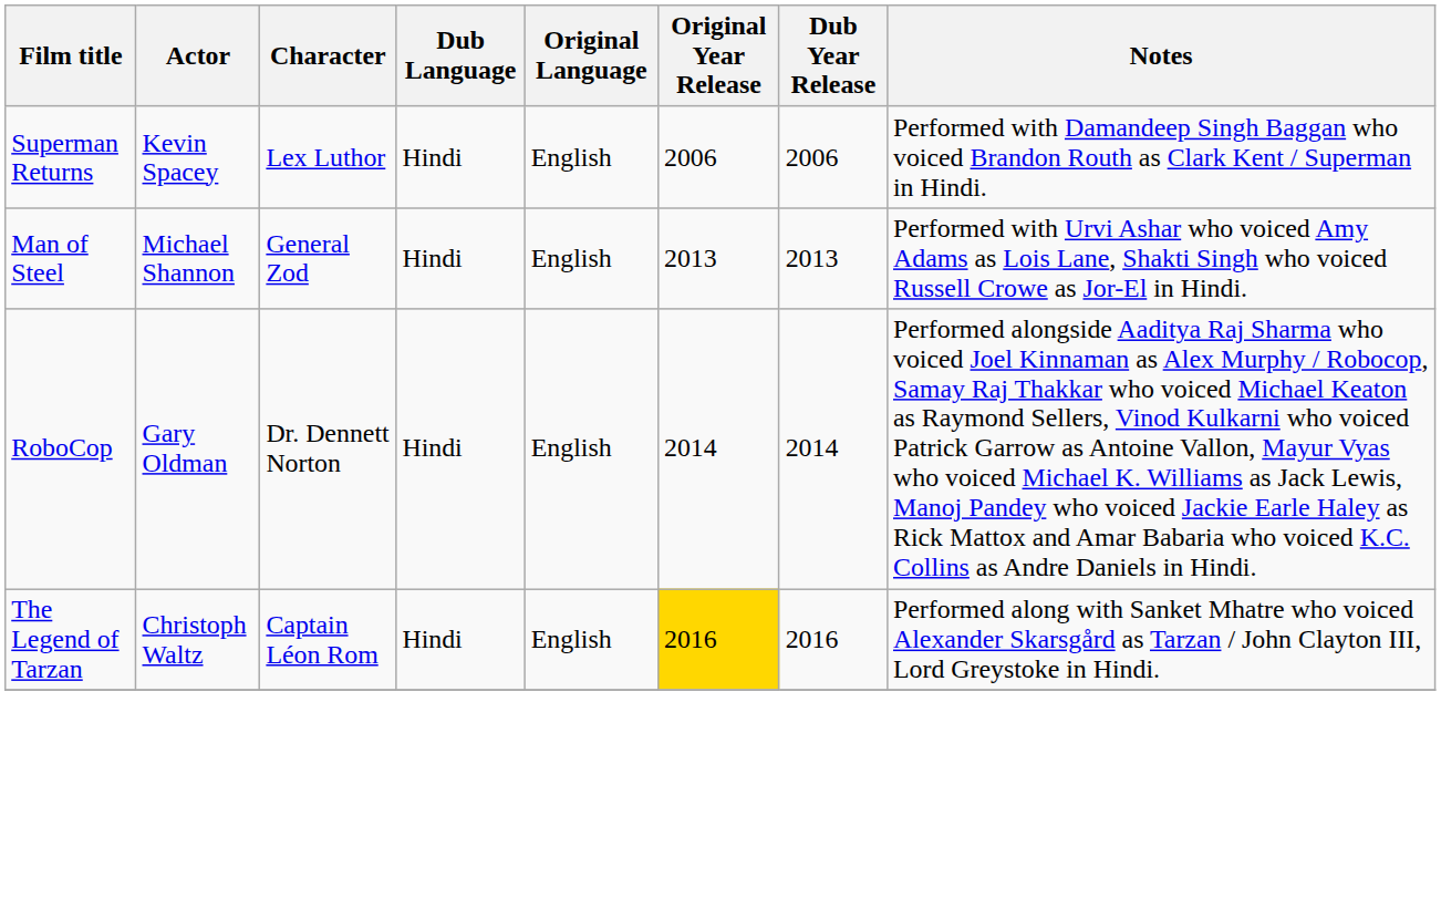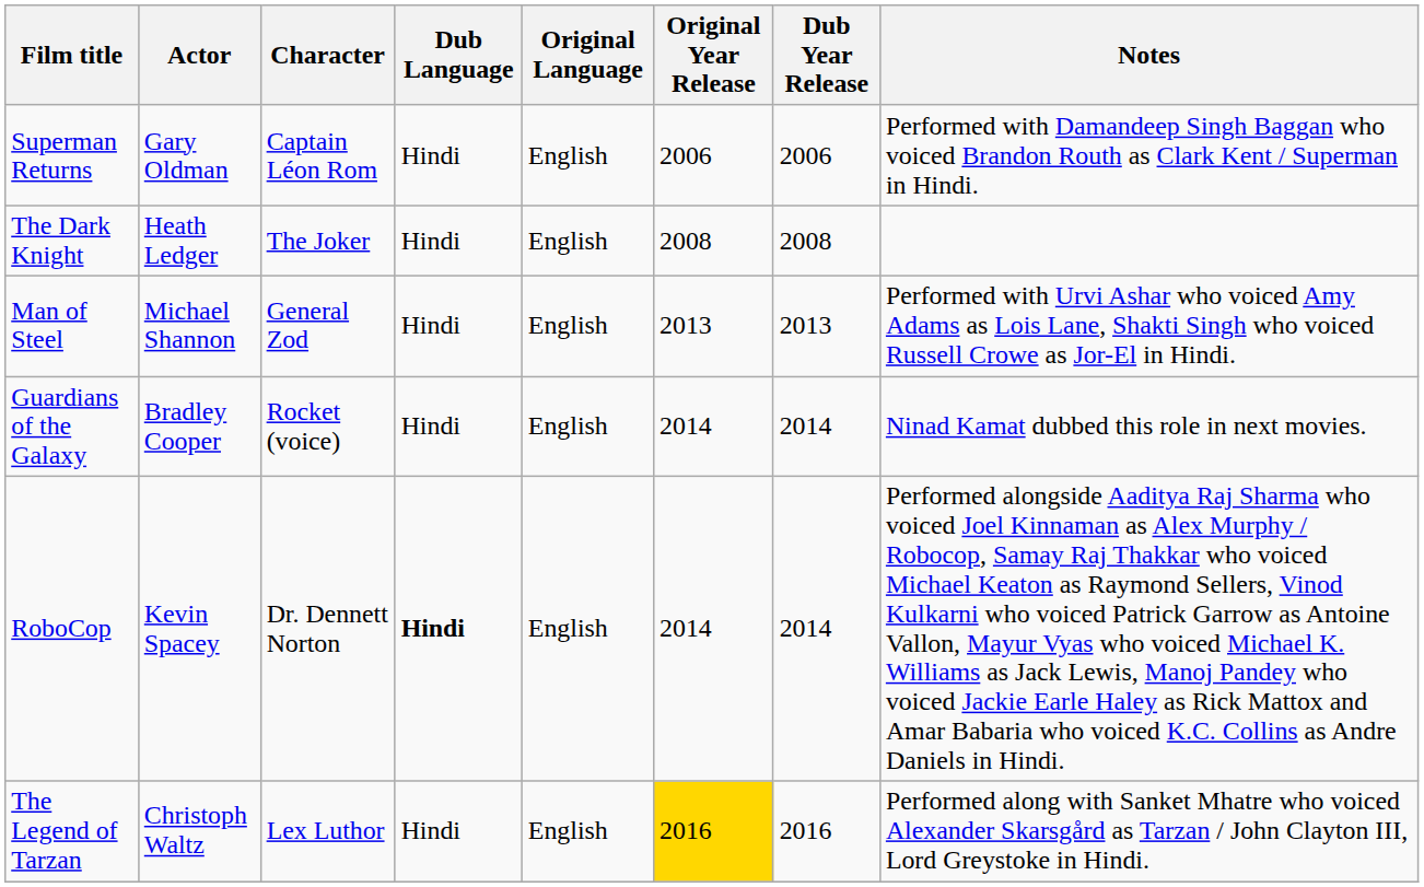Superman Returns | Actor: Kevin Spacey -> Gary Oldman
Superman Returns | Character: Lex Luthor -> Captain Léon Rom
+ row: The Dark Knight | Heath Ledger | The Joker | Hindi | English | 2008 | 2008
+ row: Guardians of the Galaxy | Bradley Cooper | Rocket (voice) | Hindi | English | 2014 | 2014 | Ninad Kamat dubbed this role in next movies.
RoboCop | Actor: Gary Oldman -> Kevin Spacey
RoboCop | Dub Language: normal -> bold
The Legend of Tarzan | Character: Captain Léon Rom -> Lex Luthor
